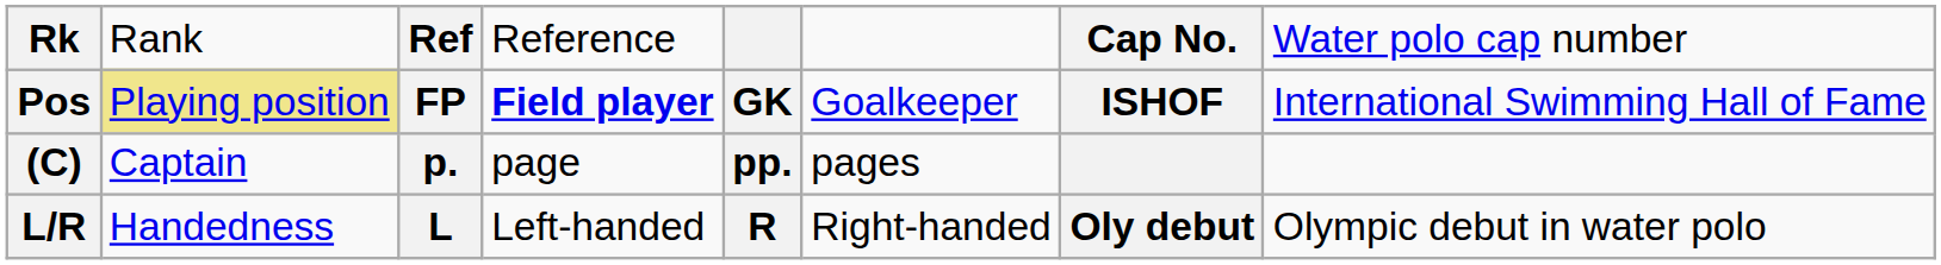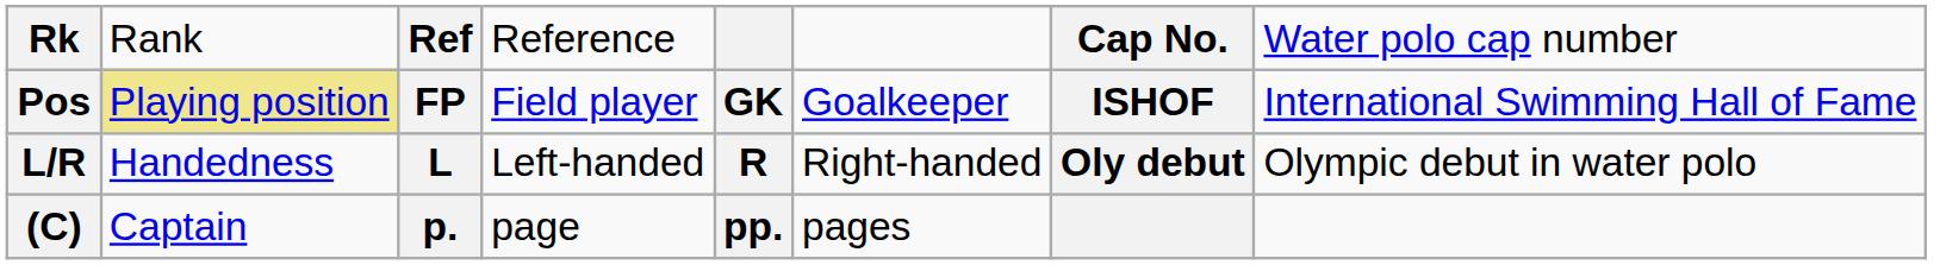Pos | column 4: bold -> normal
rows swapped: L/R <-> (C)
